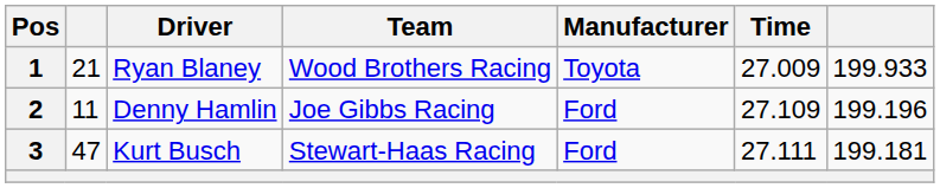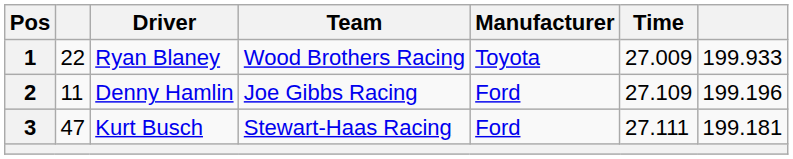1 | column 2: 21 -> 22
